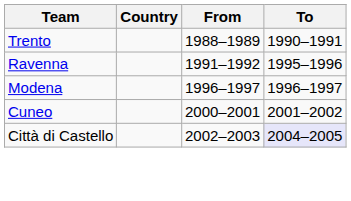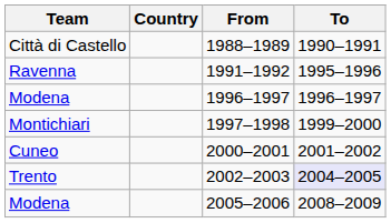1988–1989 | Team: Trento -> Città di Castello
+ row: Montichiari | 1997–1998 | 1999–2000
2002–2003 | Team: Città di Castello -> Trento
+ row: Modena | 2005–2006 | 2008–2009
